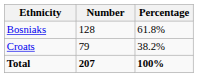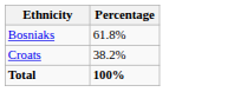- column: Number | 128 | 79 | 207
